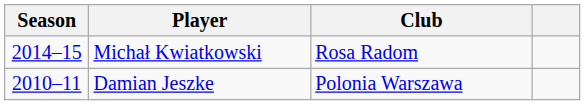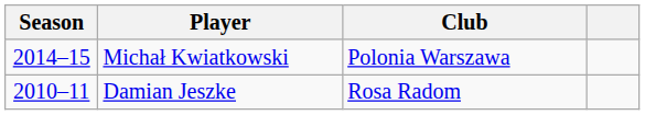Michał Kwiatkowski | Club: Rosa Radom -> Polonia Warszawa
Damian Jeszke | Club: Polonia Warszawa -> Rosa Radom
